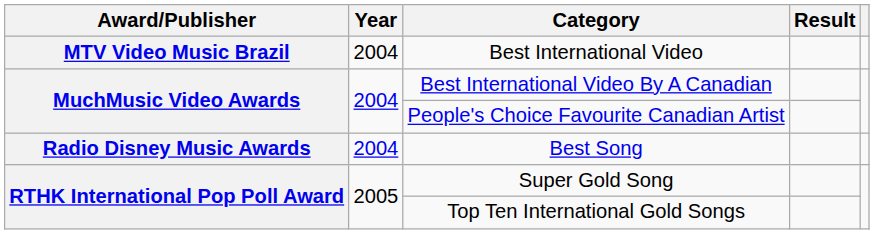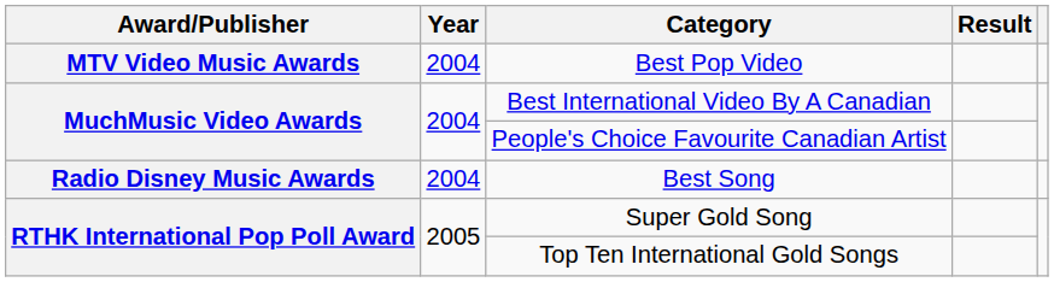+ row: MTV Video Music Awards | 2004 | Best Pop Video
- row: MTV Video Music Brazil | 2004 | Best International Video
